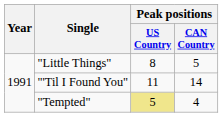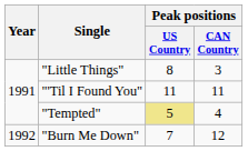"Little Things" | Peak positions / CAN Country: 5 -> 3
"'Til I Found You" | Peak positions / CAN Country: 14 -> 11
+ row: 1992 | "Burn Me Down" | 7 | 12
